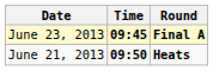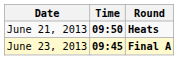rows swapped: June 21, 2013 <-> June 23, 2013
